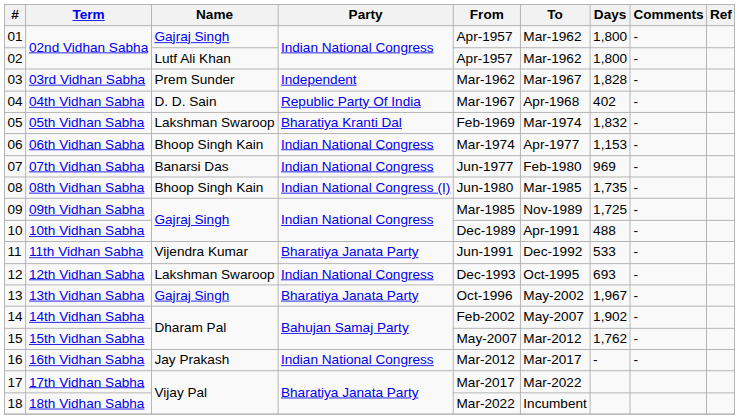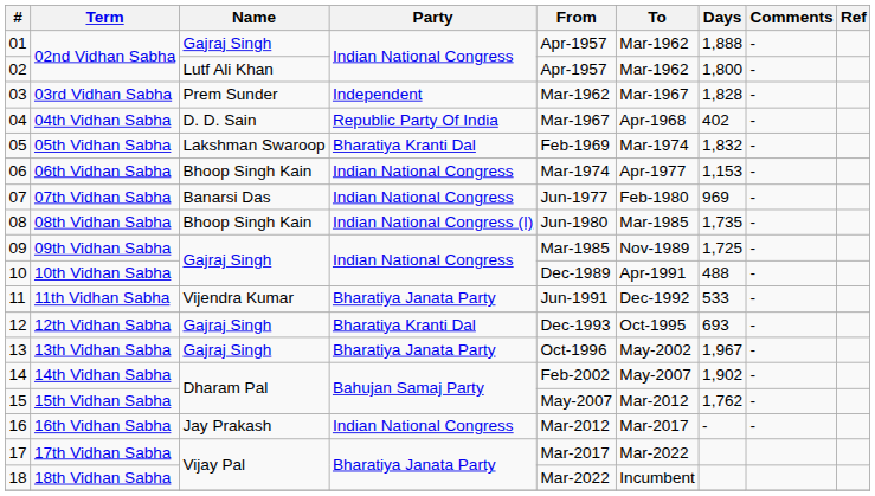01 / 02nd Vidhan Sabha | Days: 1,800 -> 1,888
12th Vidhan Sabha | Name: Lakshman Swaroop -> Gajraj Singh
12th Vidhan Sabha | Party: Indian National Congress -> Bharatiya Kranti Dal
